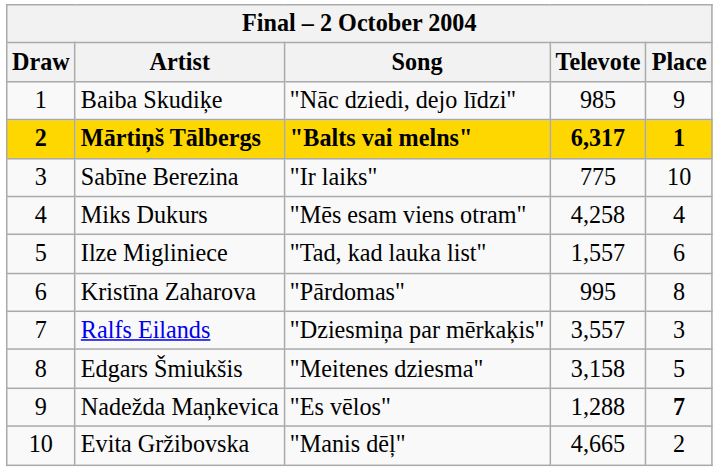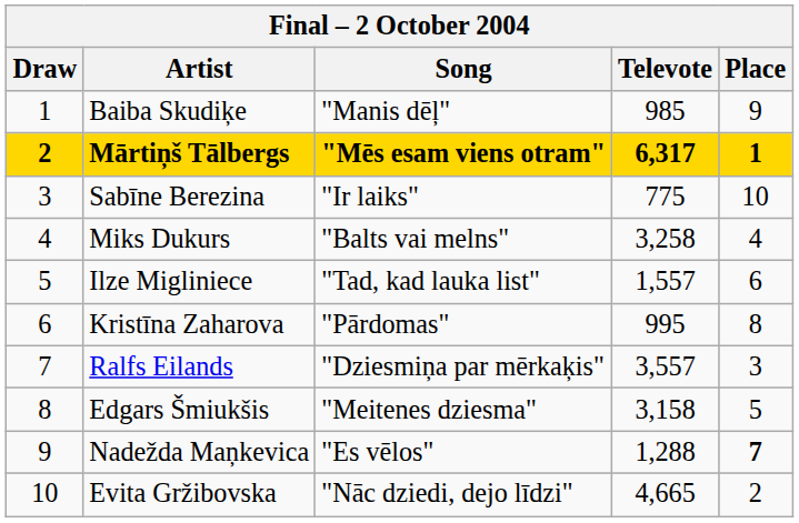Baiba Skudiķe | Song: "Nāc dziedi, dejo līdzi" -> "Manis dēļ"
Mārtiņš Tālbergs | Song: "Balts vai melns" -> "Mēs esam viens otram"
Miks Dukurs | Song: "Mēs esam viens otram" -> "Balts vai melns"
Miks Dukurs | Televote: 4,258 -> 3,258
Evita Gržibovska | Song: "Manis dēļ" -> "Nāc dziedi, dejo līdzi"
